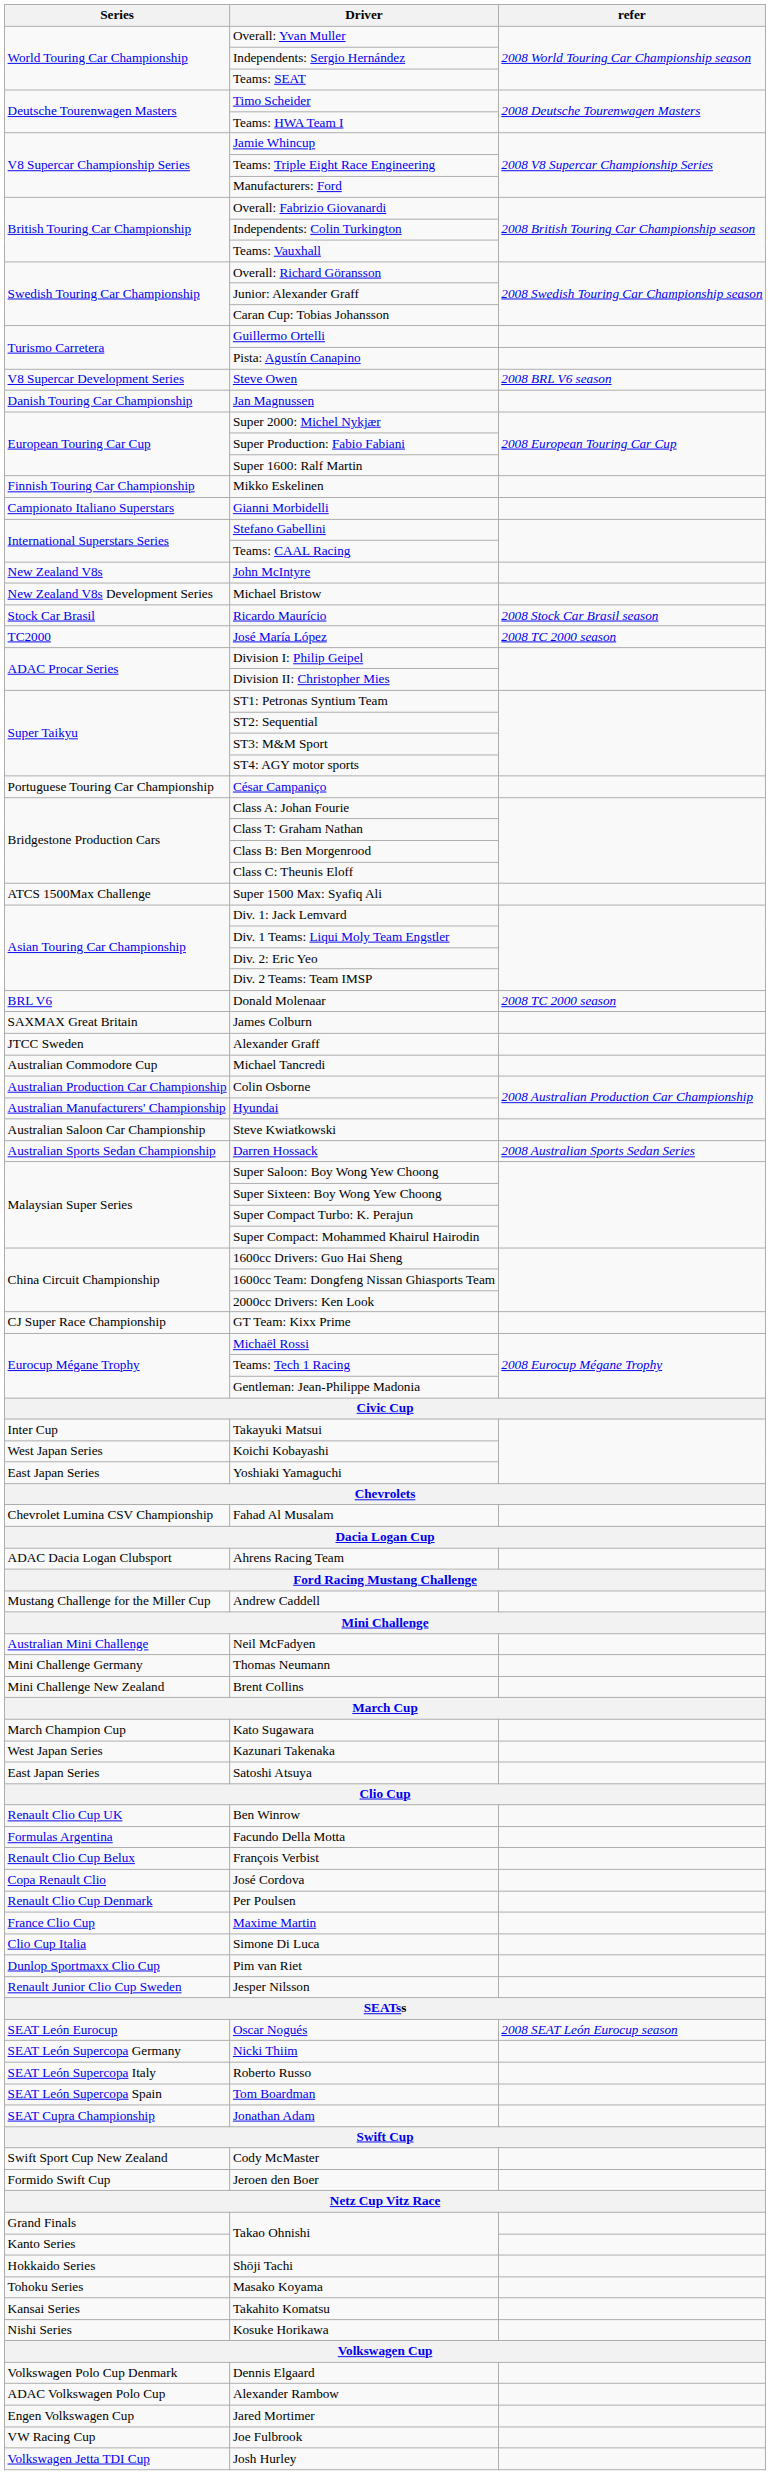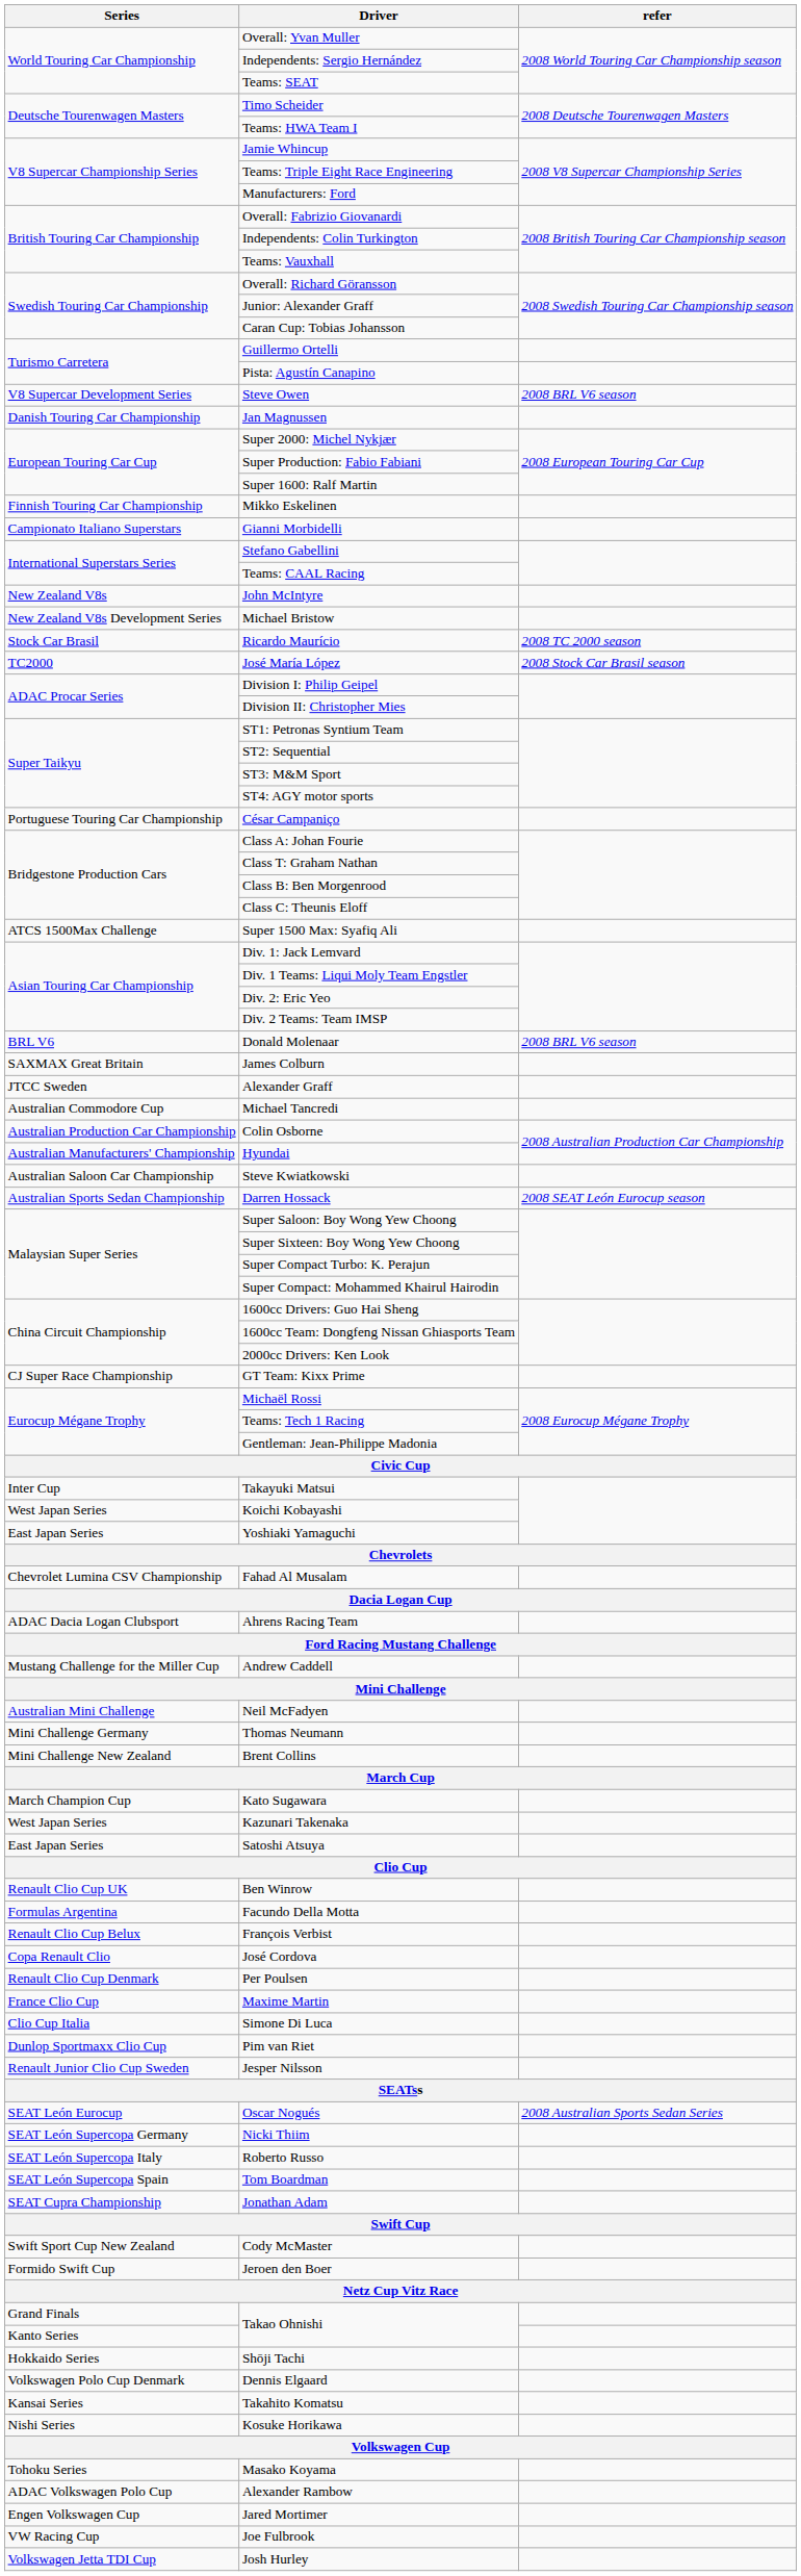Ricardo Maurício | refer: 2008 Stock Car Brasil season -> 2008 TC 2000 season
José María López | refer: 2008 TC 2000 season -> 2008 Stock Car Brasil season
Donald Molenaar | refer: 2008 TC 2000 season -> 2008 BRL V6 season
Darren Hossack | refer: 2008 Australian Sports Sedan Series -> 2008 SEAT León Eurocup season
Oscar Nogués | refer: 2008 SEAT León Eurocup season -> 2008 Australian Sports Sedan Series
rows swapped: Masako Koyama <-> Dennis Elgaard
